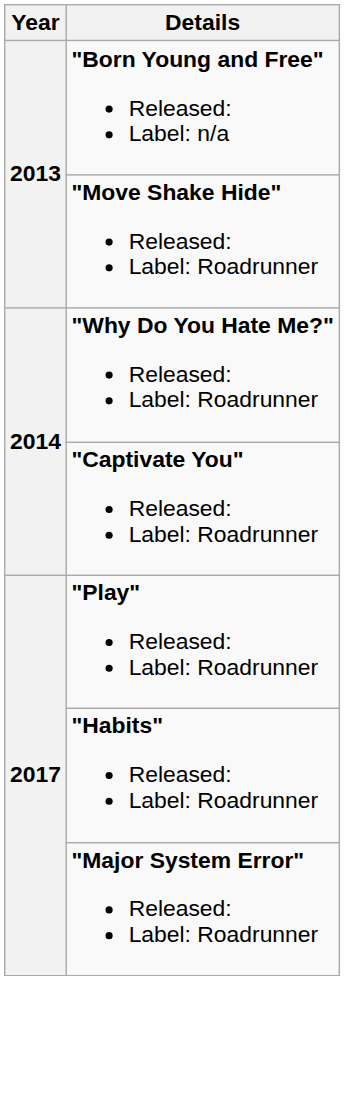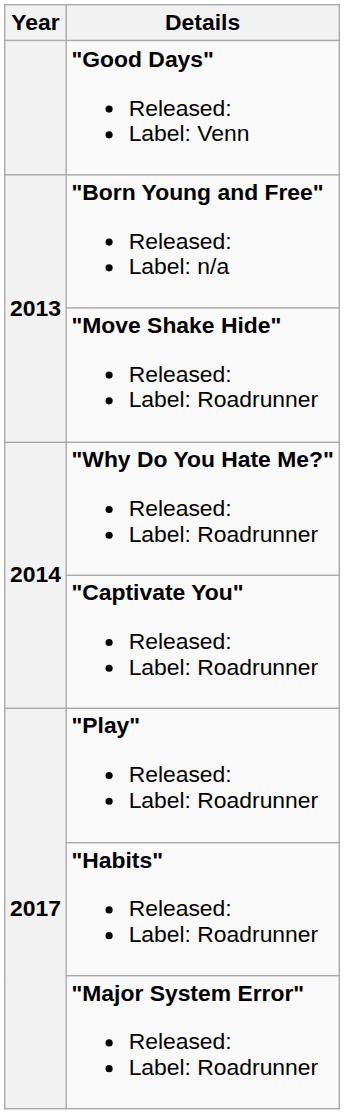+ row: "Good Days" Released: Label: Venn
